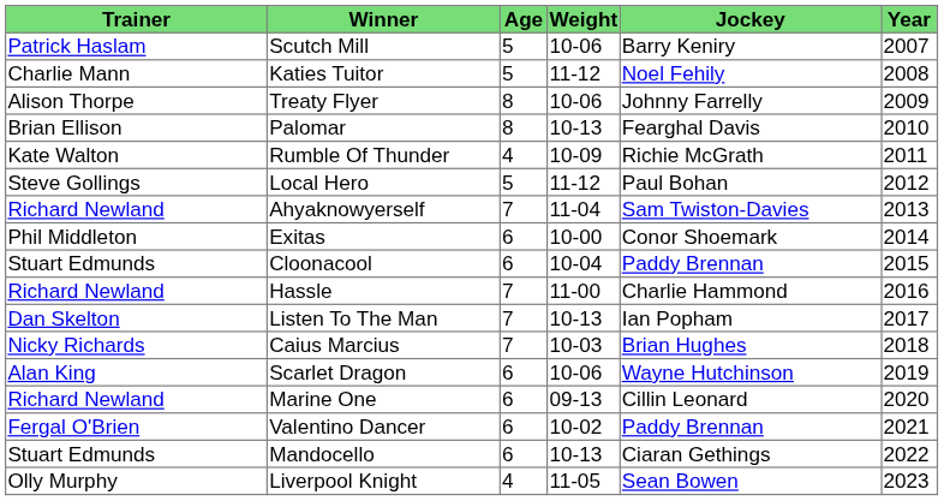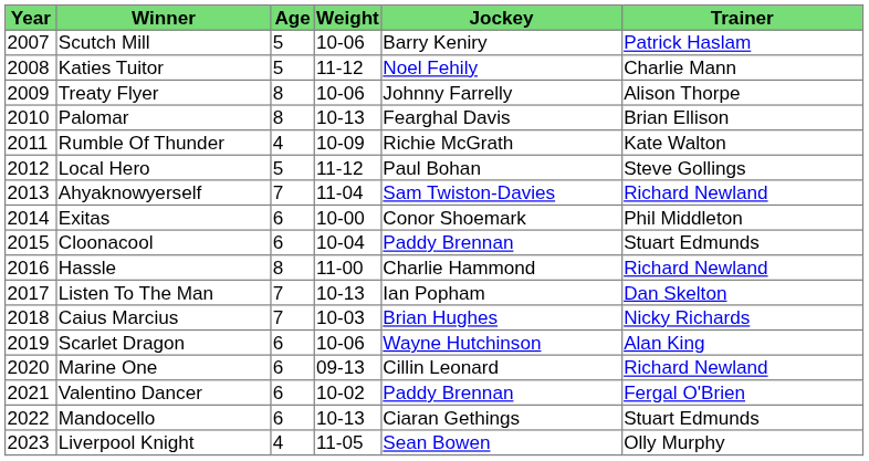columns swapped: Year <-> Trainer
Hassle | Age: 7 -> 8
